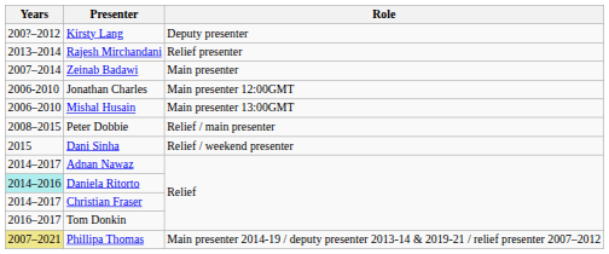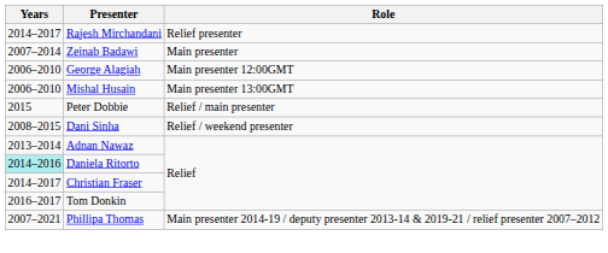- row: 200?–2012 | Kirsty Lang | Deputy presenter
Rajesh Mirchandani | Years: 2013–2014 -> 2014–2017
+ row: 2006–2010 | George Alagiah | Main presenter 12:00GMT
- row: 2006-2010 | Jonathan Charles | Main presenter 12:00GMT
Peter Dobbie | Years: 2008–2015 -> 2015
Dani Sinha | Years: 2015 -> 2008–2015
Adnan Nawaz | Years: 2014–2017 -> 2013–2014
Phillipa Thomas | Years: khaki background -> no background
